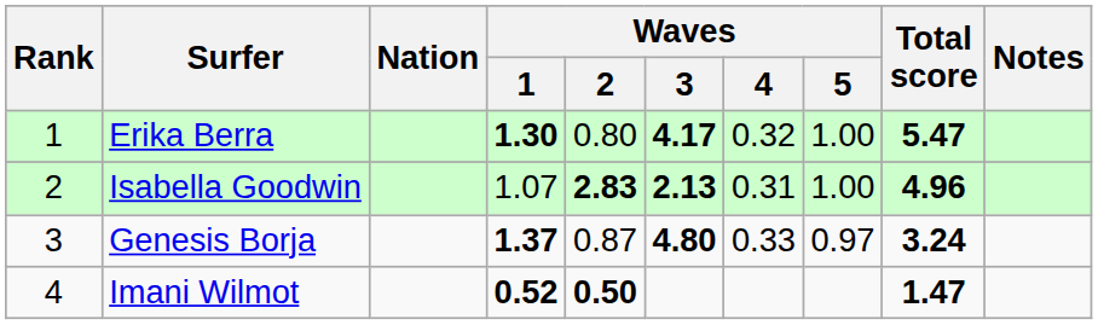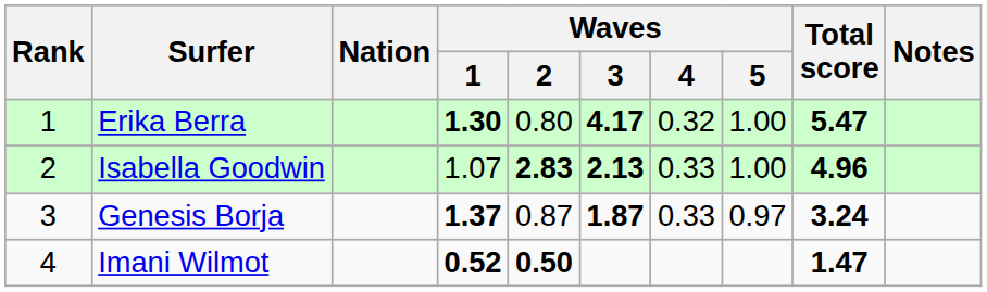Isabella Goodwin | Waves / 4: 0.31 -> 0.33
Genesis Borja | Waves / 3: 4.80 -> 1.87
